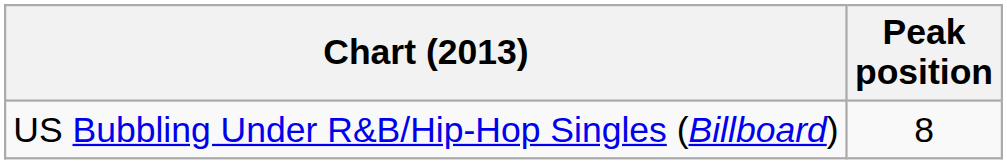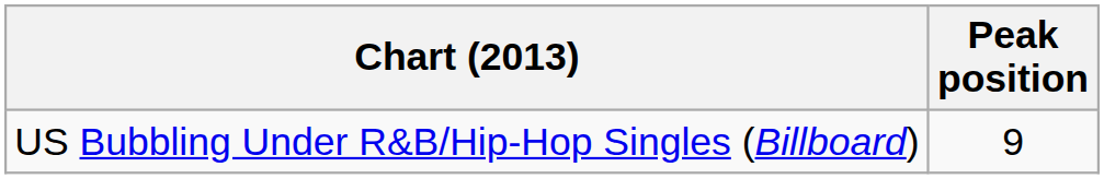US Bubbling Under R&B/Hip-Hop Singles (Billboard) | Peak position: 8 -> 9
